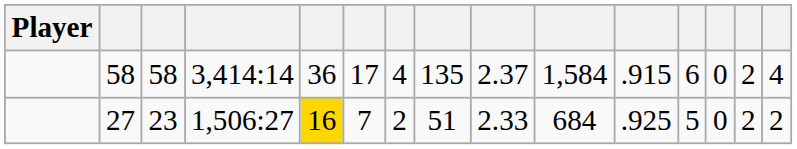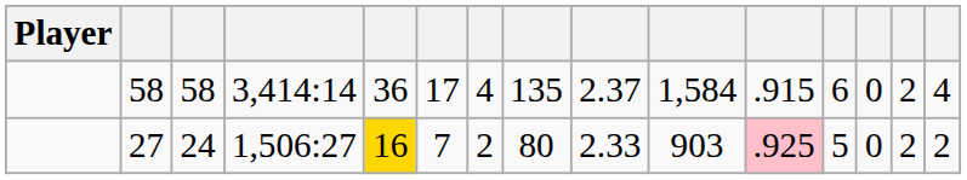27 | column 3: 23 -> 24
27 | column 8: 51 -> 80
27 | column 10: 684 -> 903
27 | column 11: no background -> pink background
